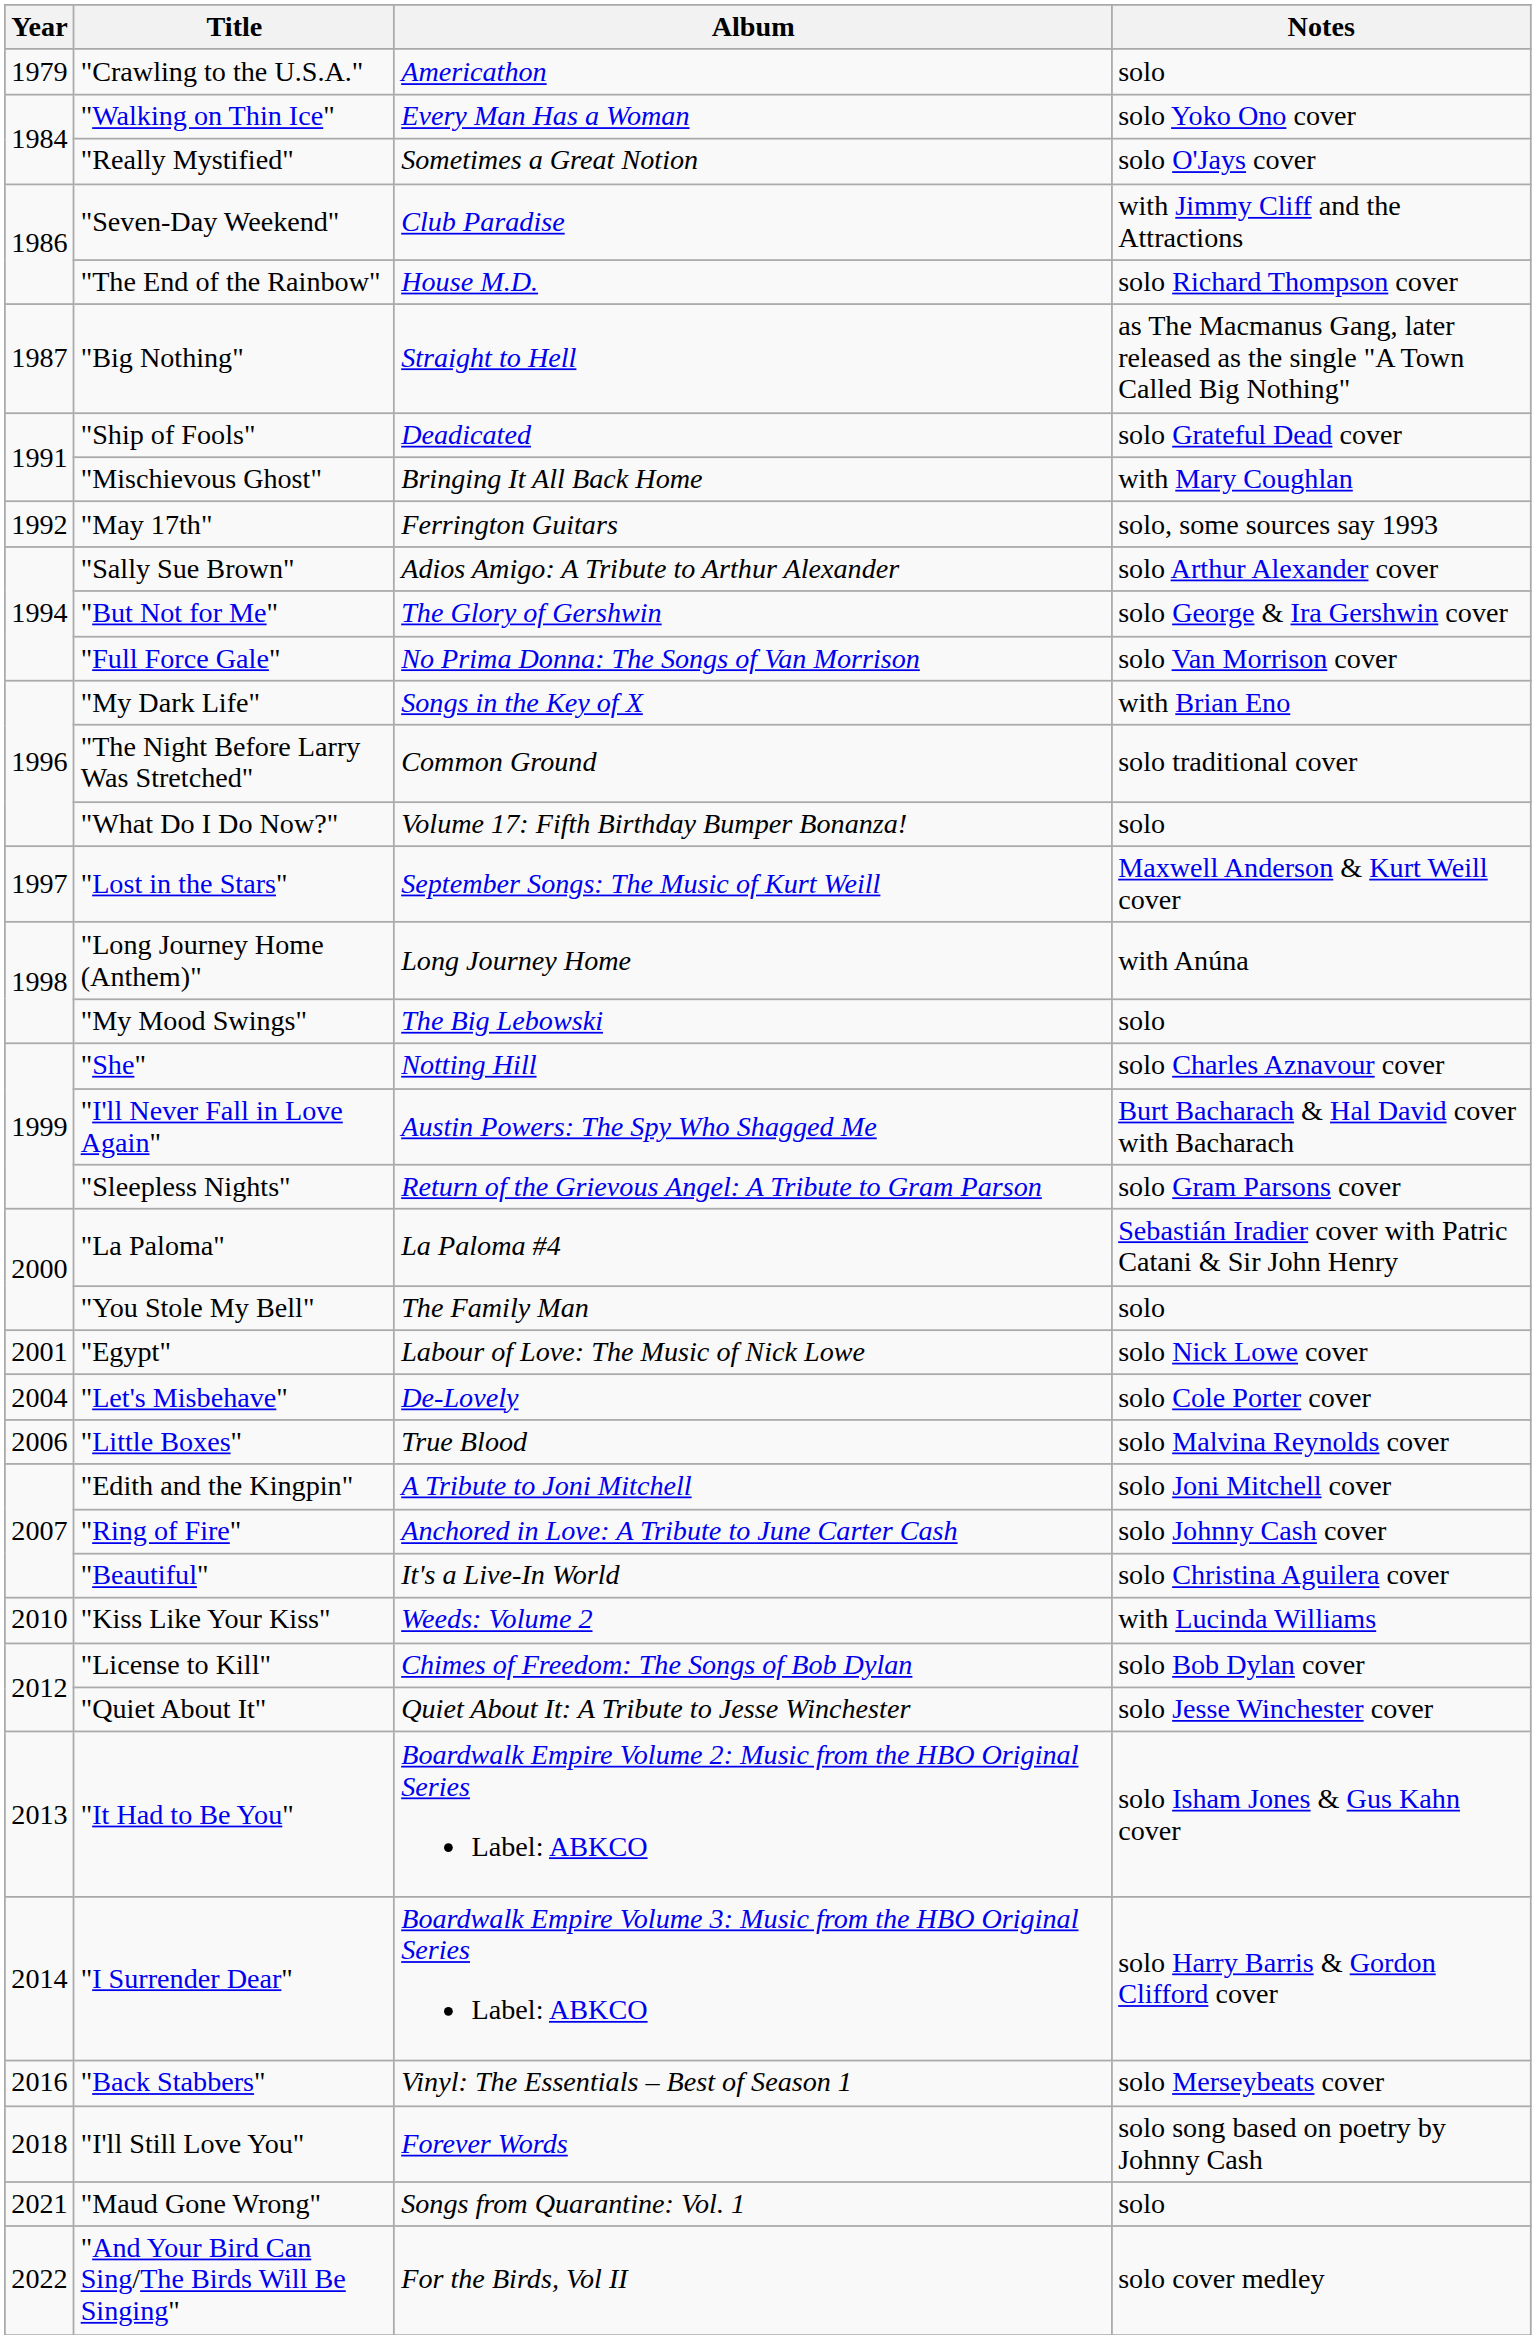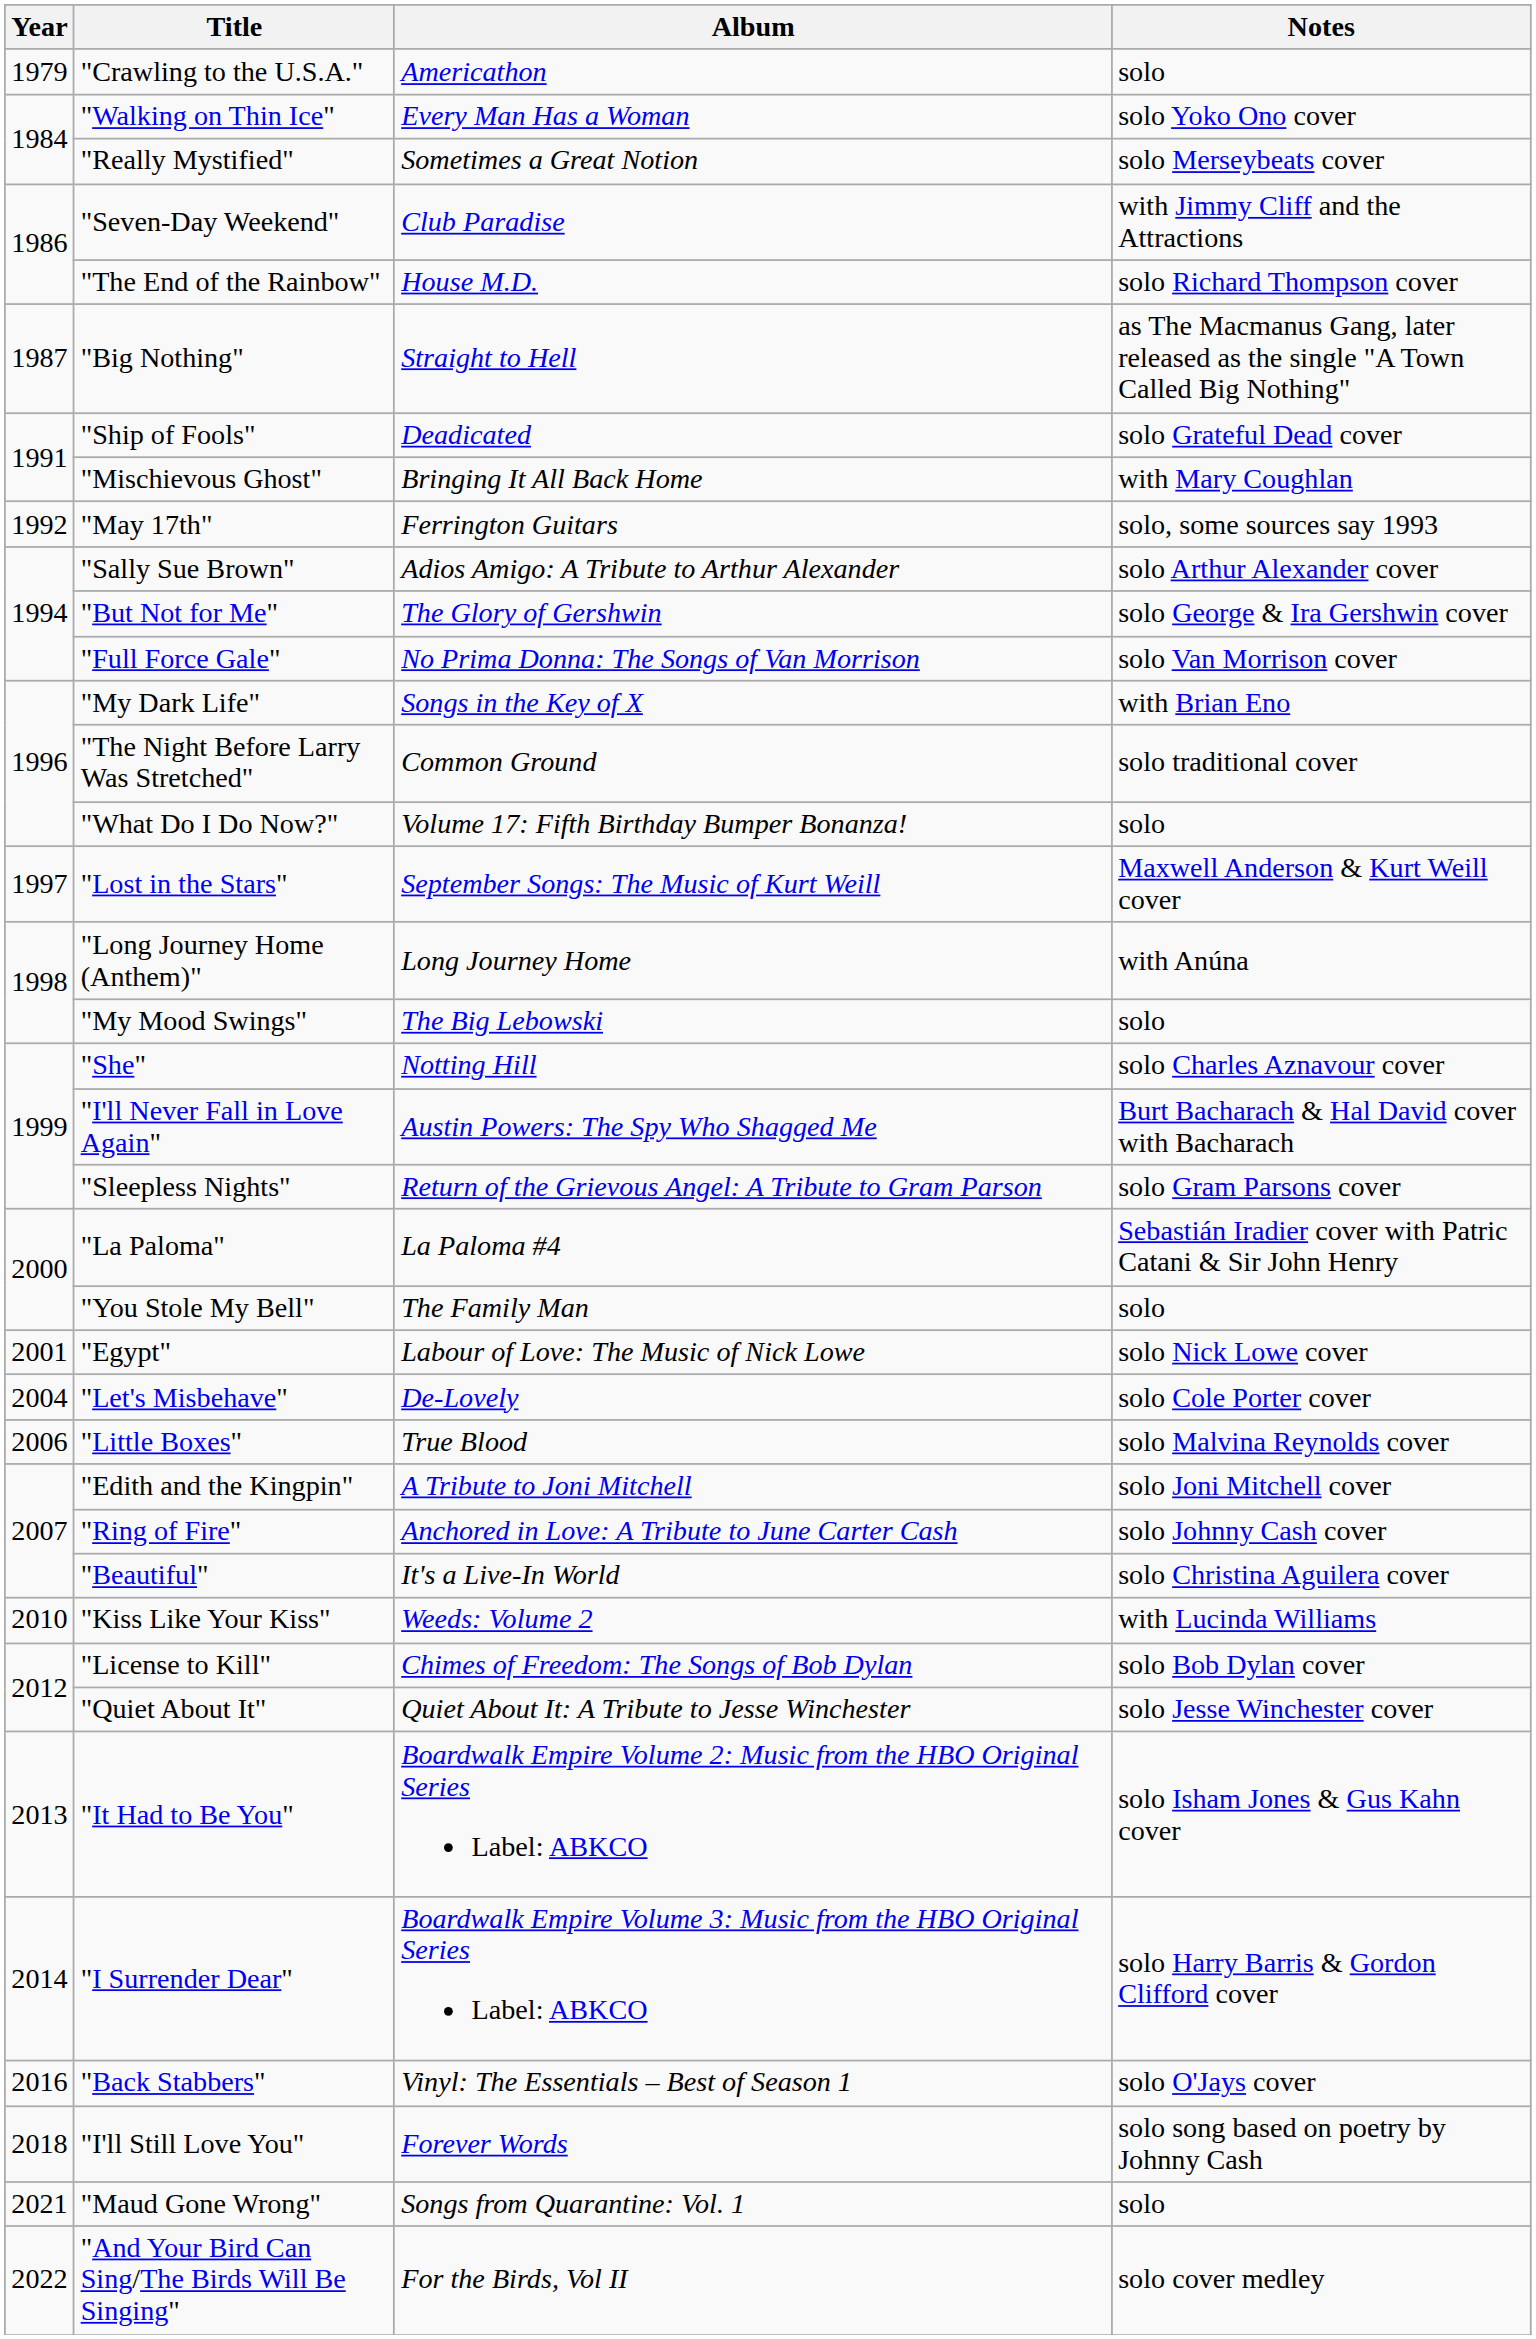"Really Mystified" | Notes: solo O'Jays cover -> solo Merseybeats cover
"Back Stabbers" | Notes: solo Merseybeats cover -> solo O'Jays cover
